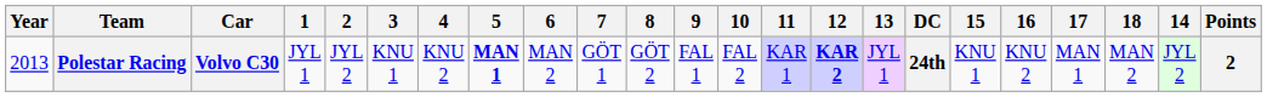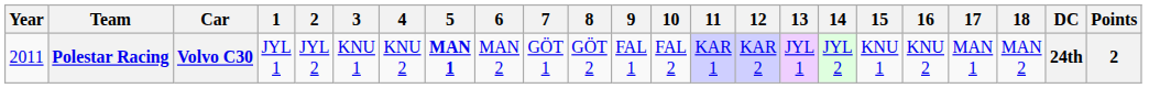columns swapped: 14 <-> DC
Polestar Racing | Year: 2013 -> 2011
Polestar Racing | 12: bold -> normal
